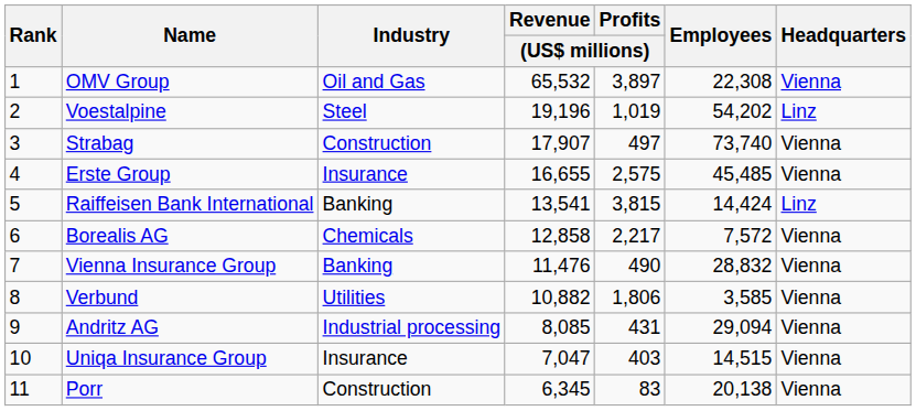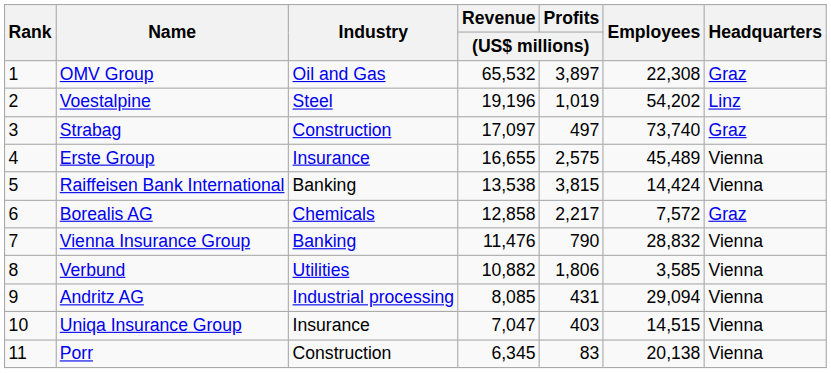OMV Group | Headquarters: Vienna -> Graz
Strabag | Revenue / (US$ millions): 17,907 -> 17,097
Strabag | Headquarters: Vienna -> Graz
Erste Group | Employees: 45,485 -> 45,489
Raiffeisen Bank International | Revenue / (US$ millions): 13,541 -> 13,538
Raiffeisen Bank International | Headquarters: Linz -> Vienna
Borealis AG | Headquarters: Vienna -> Graz
Vienna Insurance Group | Profits / (US$ millions): 490 -> 790
